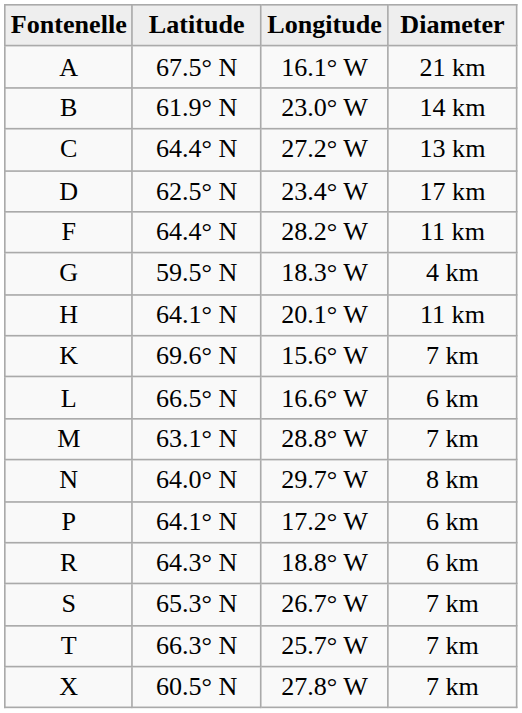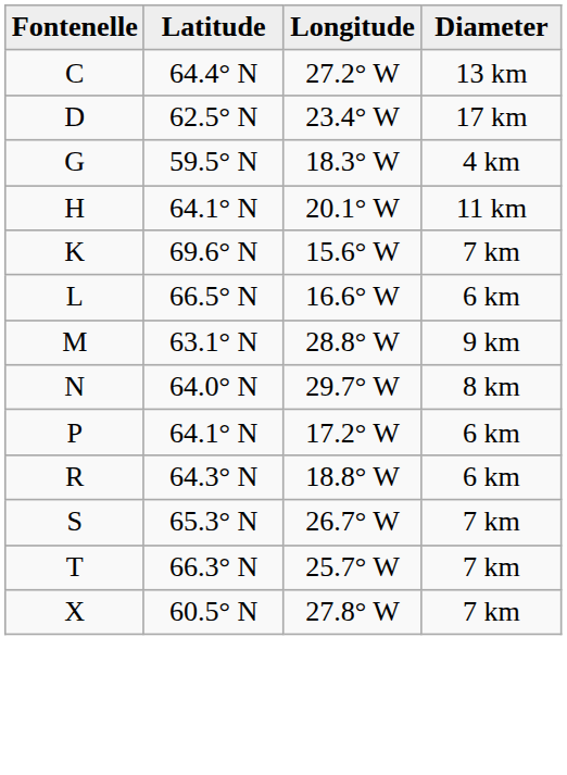- row: A | 67.5° N | 16.1° W | 21 km
- row: B | 61.9° N | 23.0° W | 14 km
- row: F | 64.4° N | 28.2° W | 11 km
M | Diameter: 7 km -> 9 km
